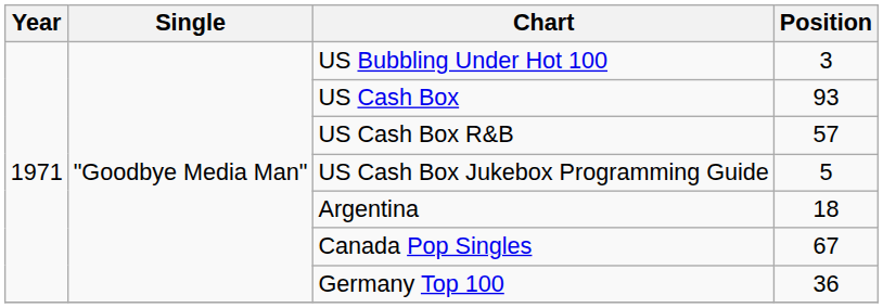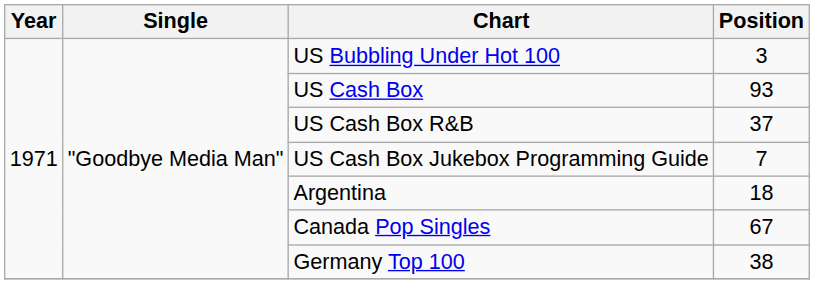US Cash Box R&B | Position: 57 -> 37
US Cash Box Jukebox Programming Guide | Position: 5 -> 7
Germany Top 100 | Position: 36 -> 38
